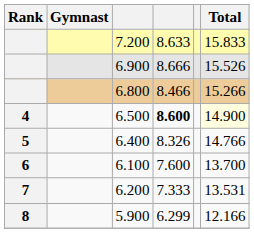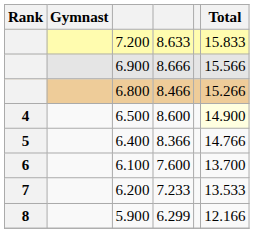6.900 | Total: 15.526 -> 15.566
6.500 | column 4: bold -> normal
6.400 | column 4: 8.326 -> 8.366
6.200 | column 4: 7.333 -> 7.233
6.200 | Total: 13.531 -> 13.533
